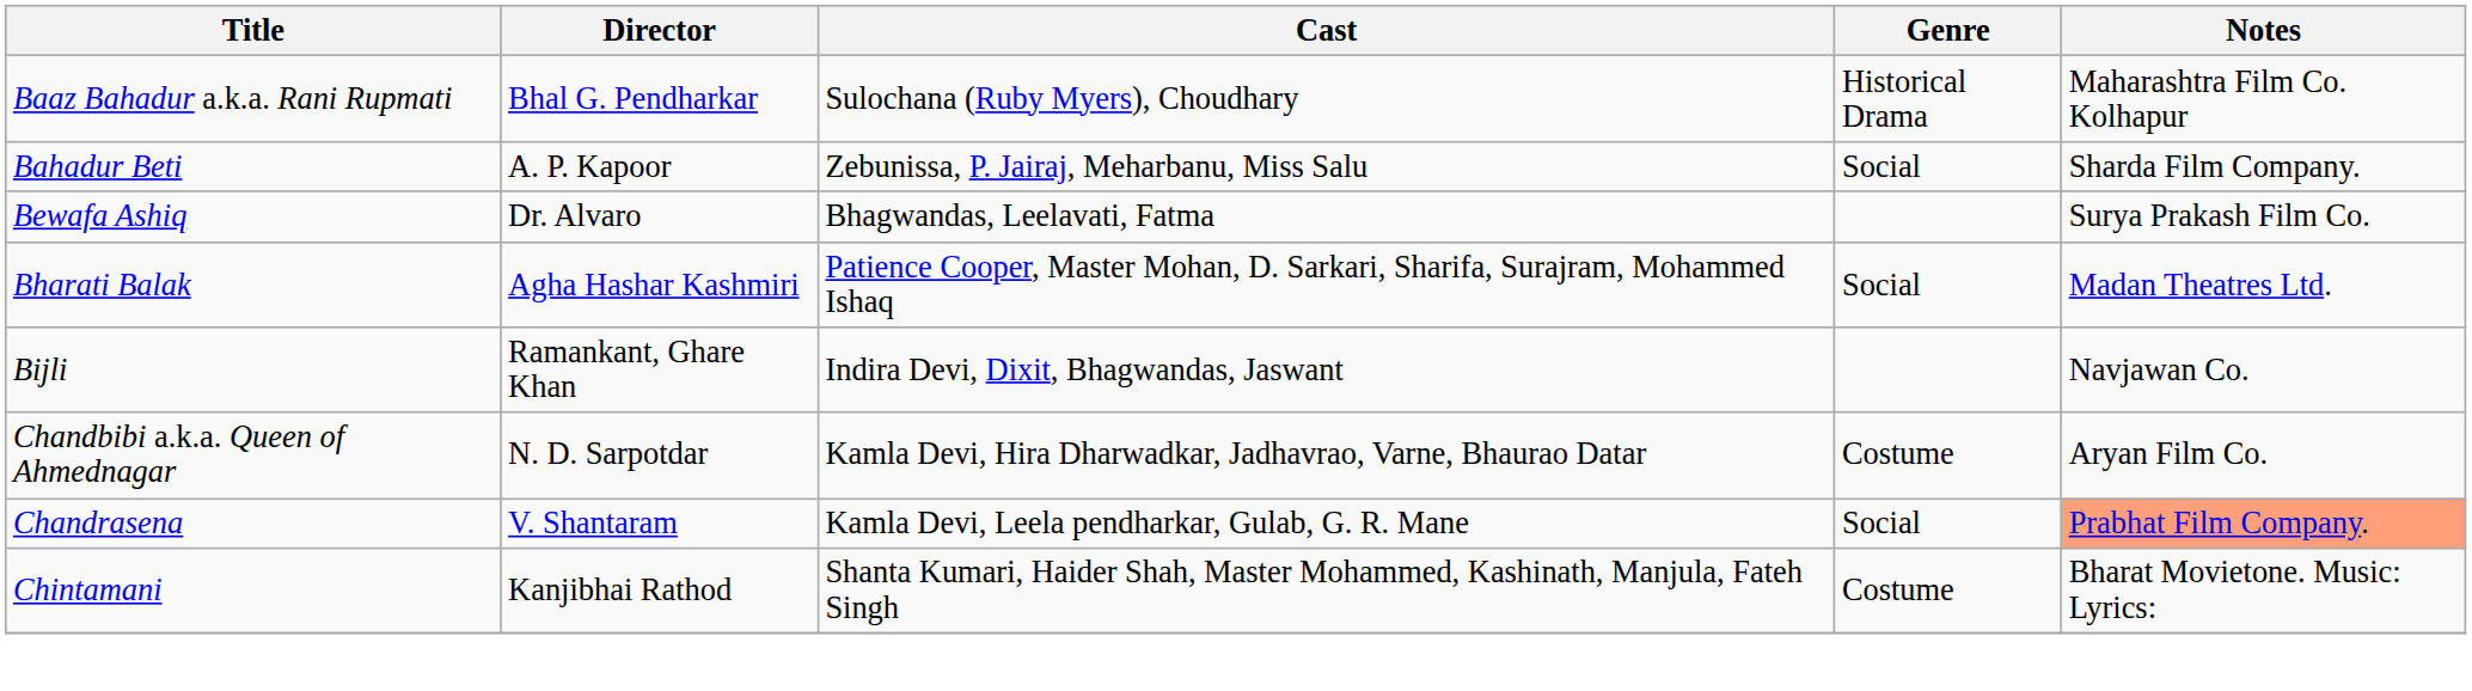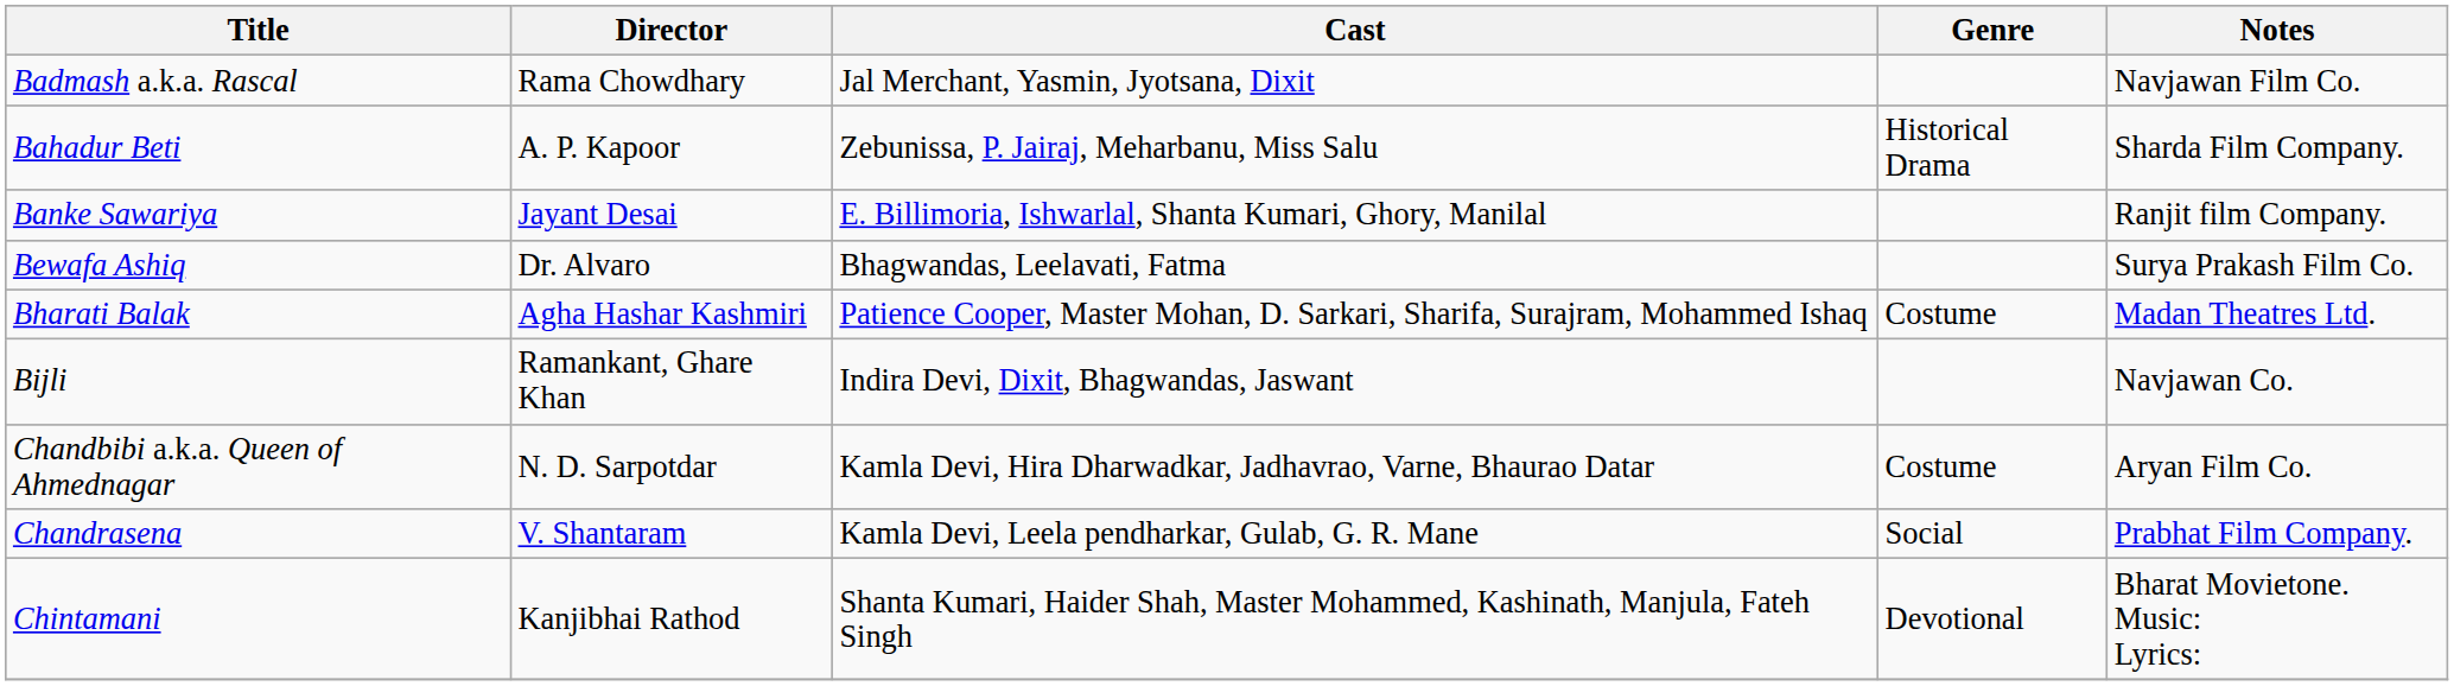- row: Baaz Bahadur a.k.a. Rani Rupmati | Bhal G. Pendharkar | Sulochana (Ruby Myers), Choudhary | Historical Drama | Maharashtra Film Co. Kolhapur
+ row: Badmash a.k.a. Rascal | Rama Chowdhary | Jal Merchant, Yasmin, Jyotsana, Dixit | Navjawan Film Co.
Bahadur Beti | Genre: Social -> Historical Drama
+ row: Banke Sawariya | Jayant Desai | E. Billimoria, Ishwarlal, Shanta Kumari, Ghory, Manilal | Ranjit film Company.
Bharati Balak | Genre: Social -> Costume
Chandrasena | Notes: lightsalmon background -> no background
Chintamani | Genre: Costume -> Devotional
